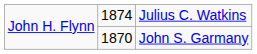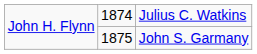John H. Flynn / John S. Garmany | column 2: 1870 -> 1875
